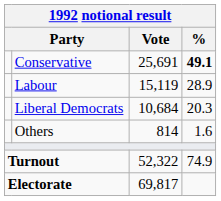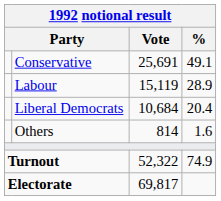Conservative | %: bold -> normal
Liberal Democrats | %: 20.3 -> 20.4
